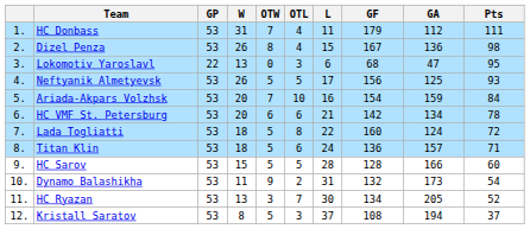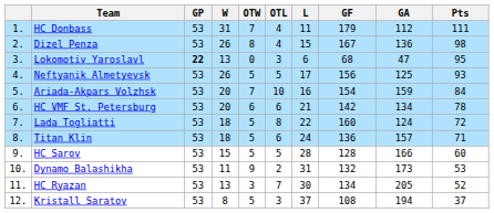Lokomotiv Yaroslavl | GP: normal -> bold
Dynamo Balashikha | Pts: 54 -> 53
